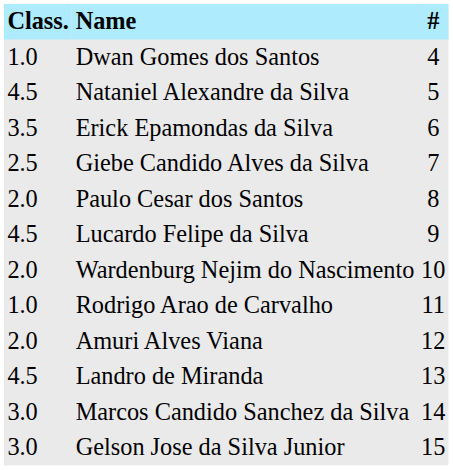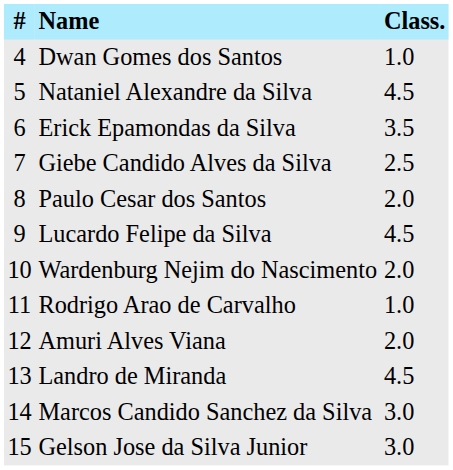columns swapped: # <-> Class.
